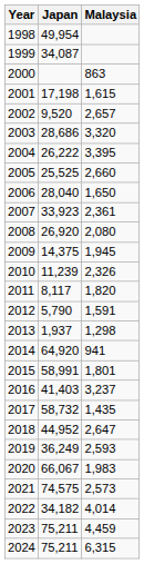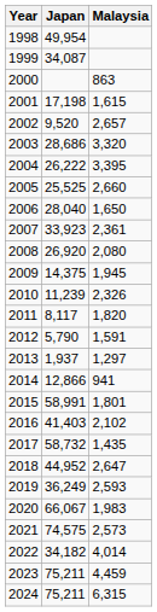2013 | Malaysia: 1,298 -> 1,297
2014 | Japan: 64,920 -> 12,866
2016 | Malaysia: 3,237 -> 2,102
